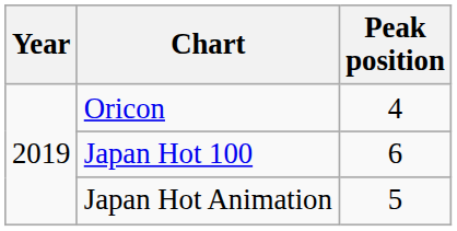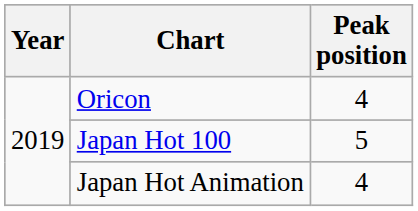Japan Hot 100 | Peak position: 6 -> 5
Japan Hot Animation | Peak position: 5 -> 4
